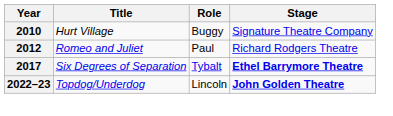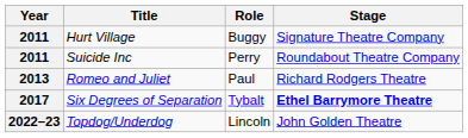Hurt Village | Year: 2010 -> 2011
+ row: 2011 | Suicide Inc | Perry | Roundabout Theatre Company
Romeo and Juliet | Year: 2012 -> 2013
Topdog/Underdog | Stage: bold -> normal
